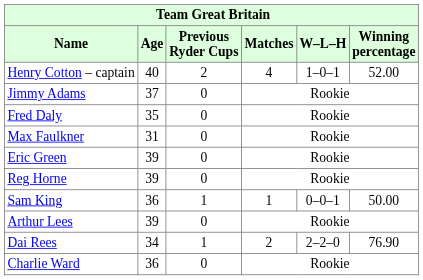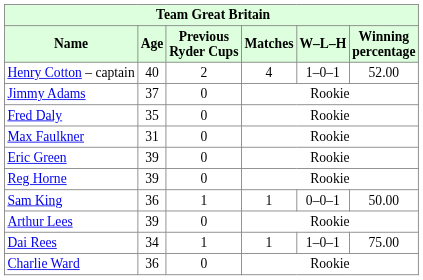Dai Rees | Matches: 2 -> 1
Dai Rees | W–L–H: 2–2–0 -> 1–0–1
Dai Rees | Winning percentage: 76.90 -> 75.00
